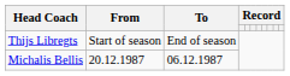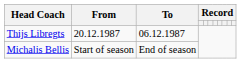Thijs Libregts | From: Start of season -> 20.12.1987
Thijs Libregts | To: End of season -> 06.12.1987
Michalis Bellis | From: 20.12.1987 -> Start of season
Michalis Bellis | To: 06.12.1987 -> End of season
